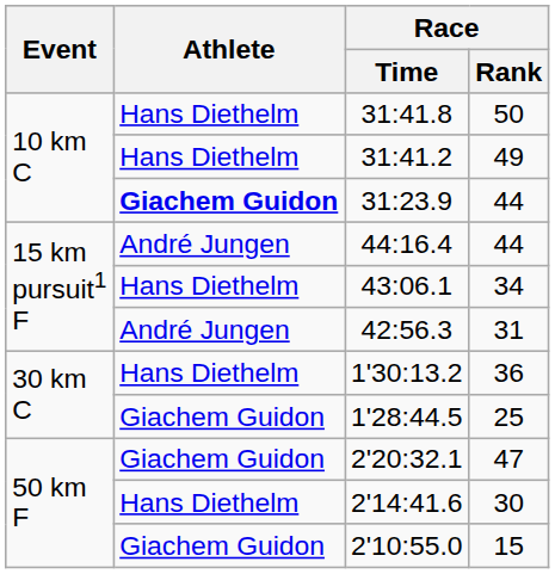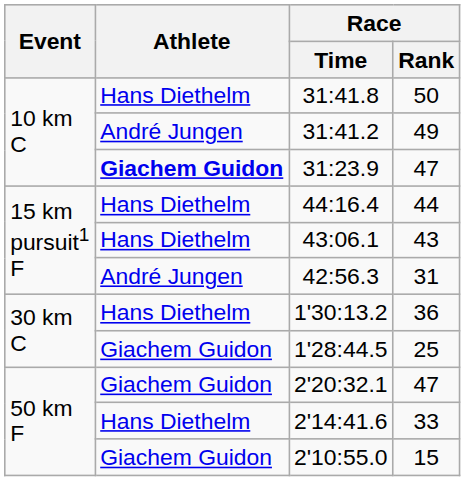31:41.2 | Athlete: Hans Diethelm -> André Jungen
31:23.9 | Race / Rank: 44 -> 47
44:16.4 | Athlete: André Jungen -> Hans Diethelm
43:06.1 | Race / Rank: 34 -> 43
2'14:41.6 | Race / Rank: 30 -> 33
